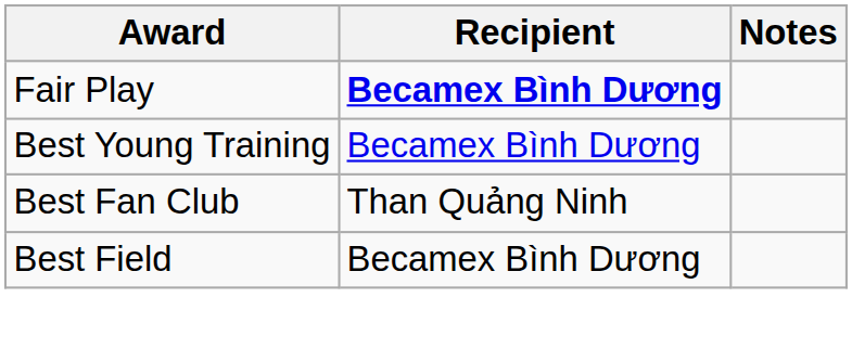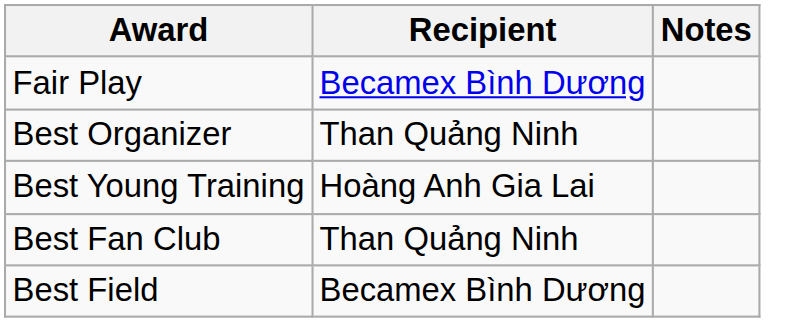Fair Play | Recipient: bold -> normal
+ row: Best Organizer | Than Quảng Ninh
Best Young Training | Recipient: Becamex Bình Dương -> Hoàng Anh Gia Lai
